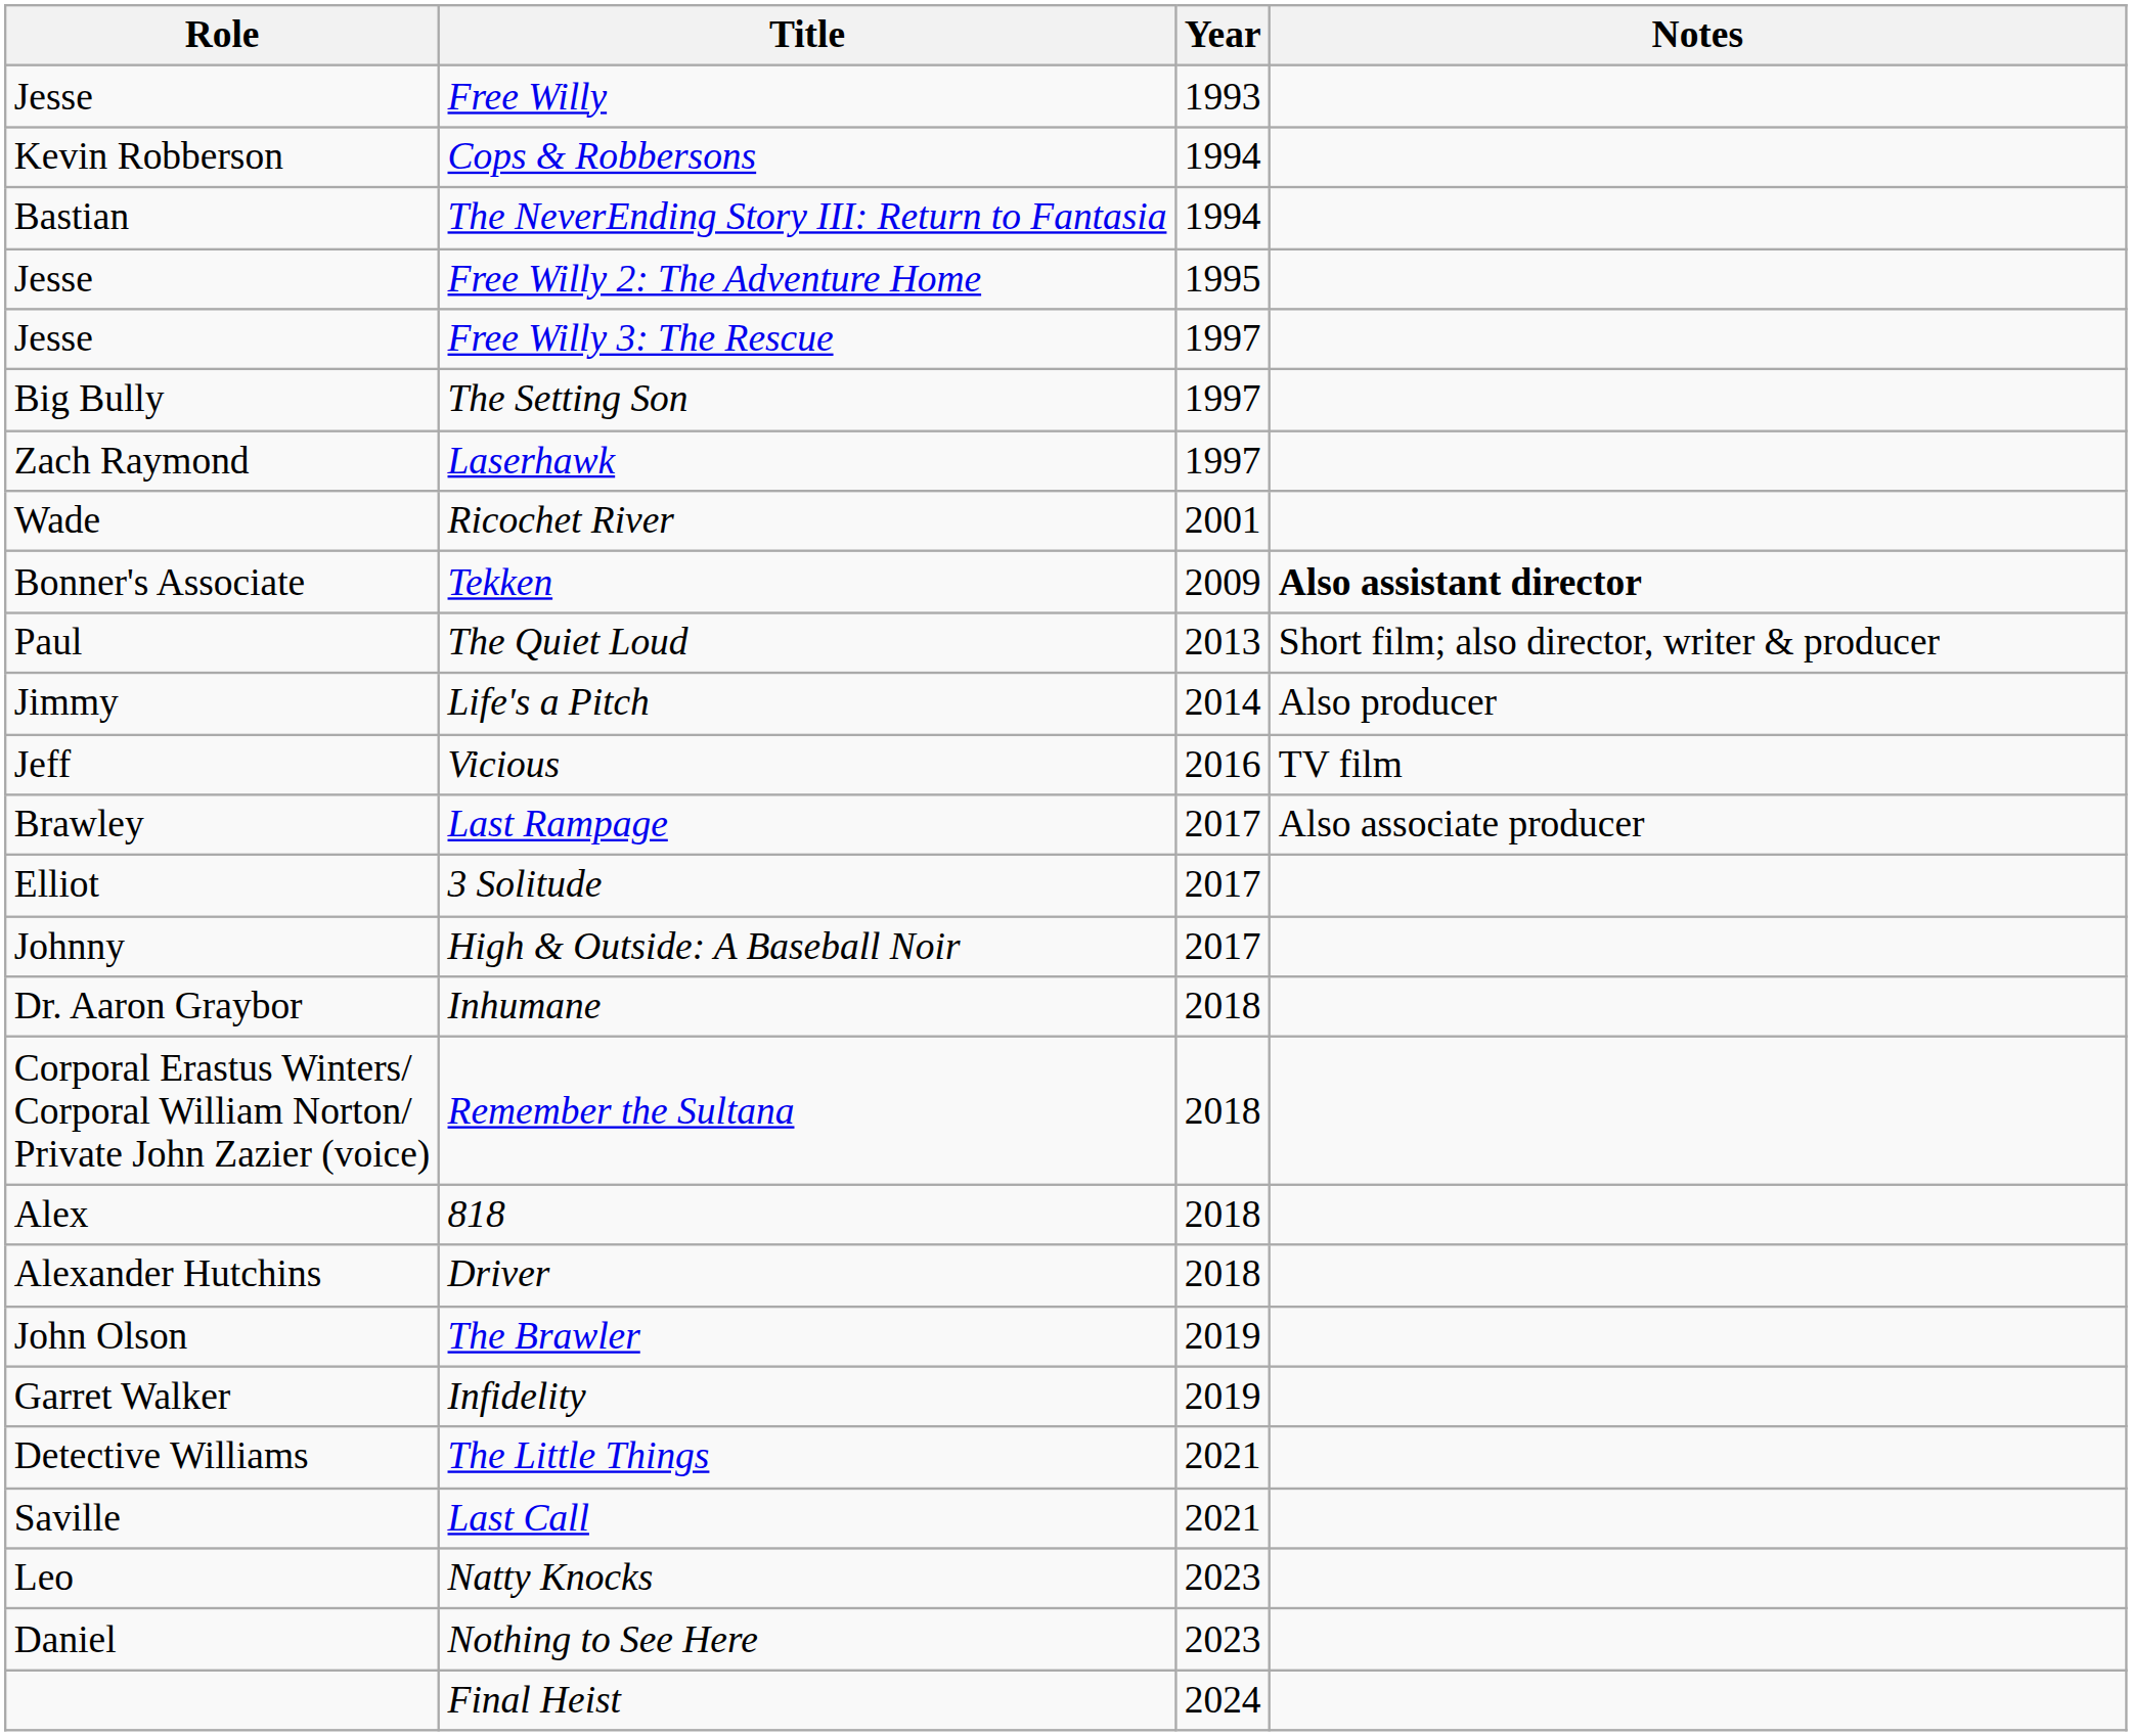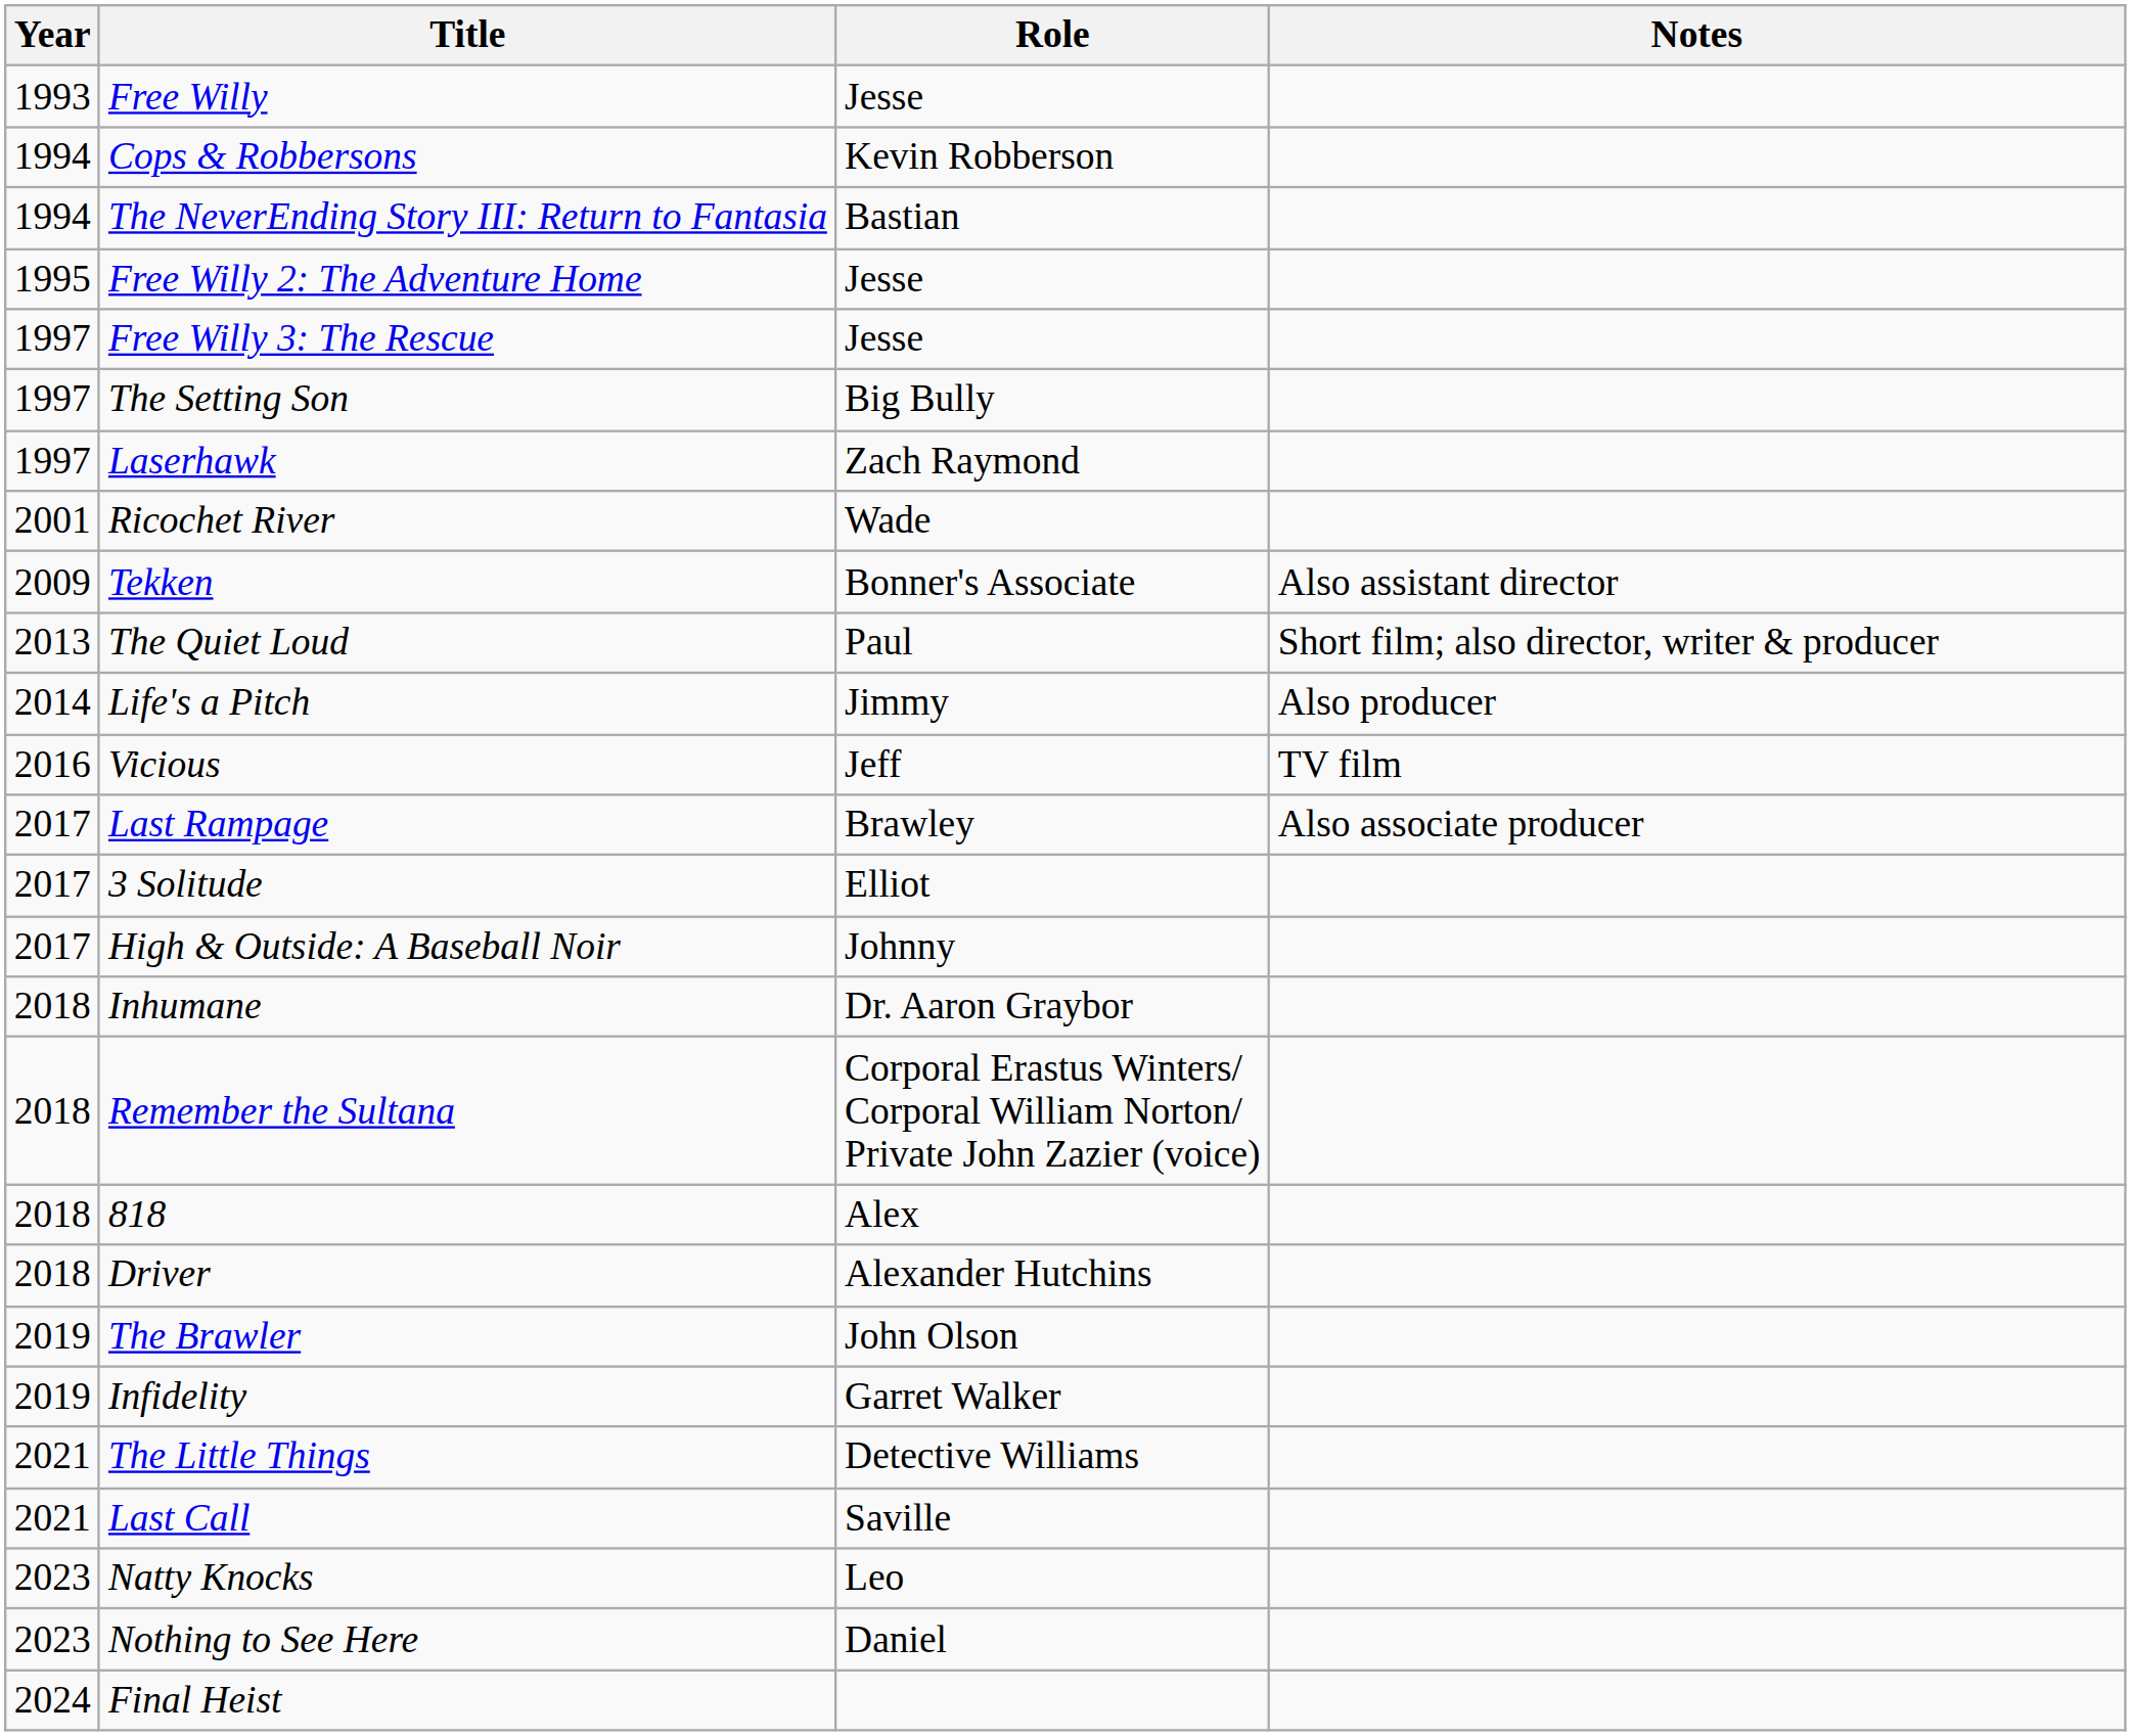columns swapped: Year <-> Role
Tekken | Notes: bold -> normal
